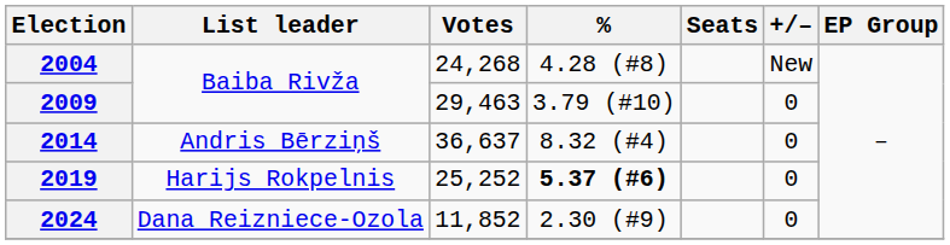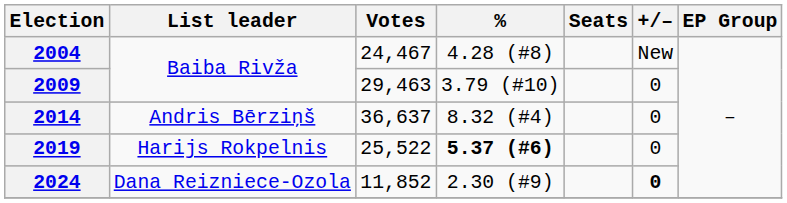2004 | Votes: 24,268 -> 24,467
2019 | Votes: 25,252 -> 25,522
2024 | +/–: normal -> bold
